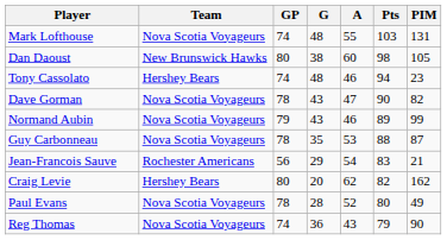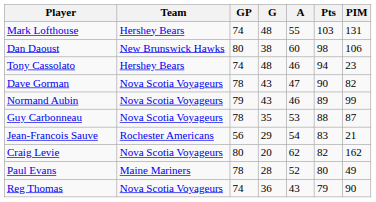Mark Lofthouse | Team: Nova Scotia Voyageurs -> Hershey Bears
Dan Daoust | PIM: 105 -> 106
Craig Levie | Team: Hershey Bears -> Nova Scotia Voyageurs
Paul Evans | Team: Nova Scotia Voyageurs -> Maine Mariners
